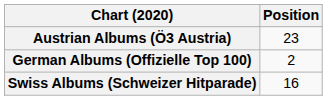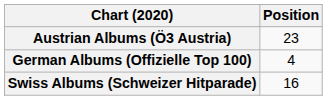German Albums (Offizielle Top 100) | Position: 2 -> 4
